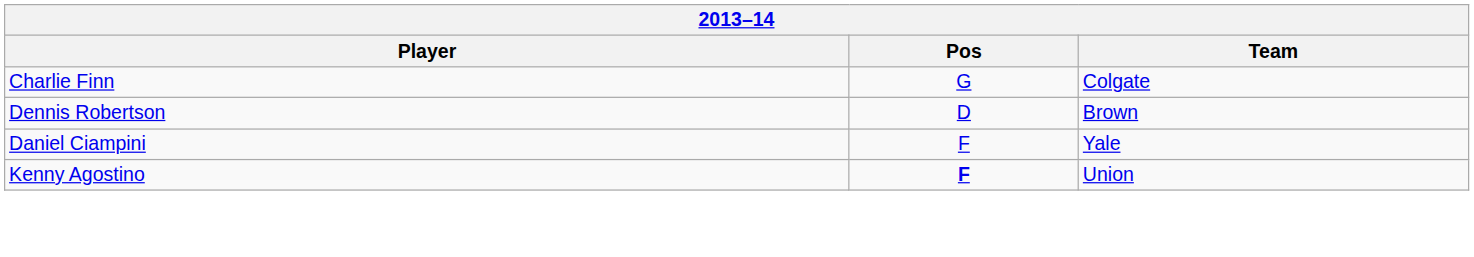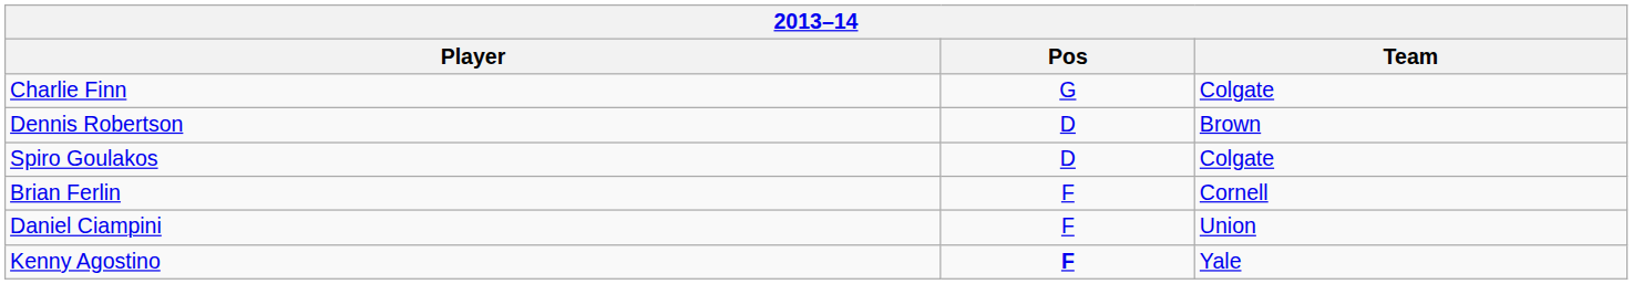+ row: Spiro Goulakos | D | Colgate
+ row: Brian Ferlin | F | Cornell
Daniel Ciampini | Team: Yale -> Union
Kenny Agostino | Team: Union -> Yale
